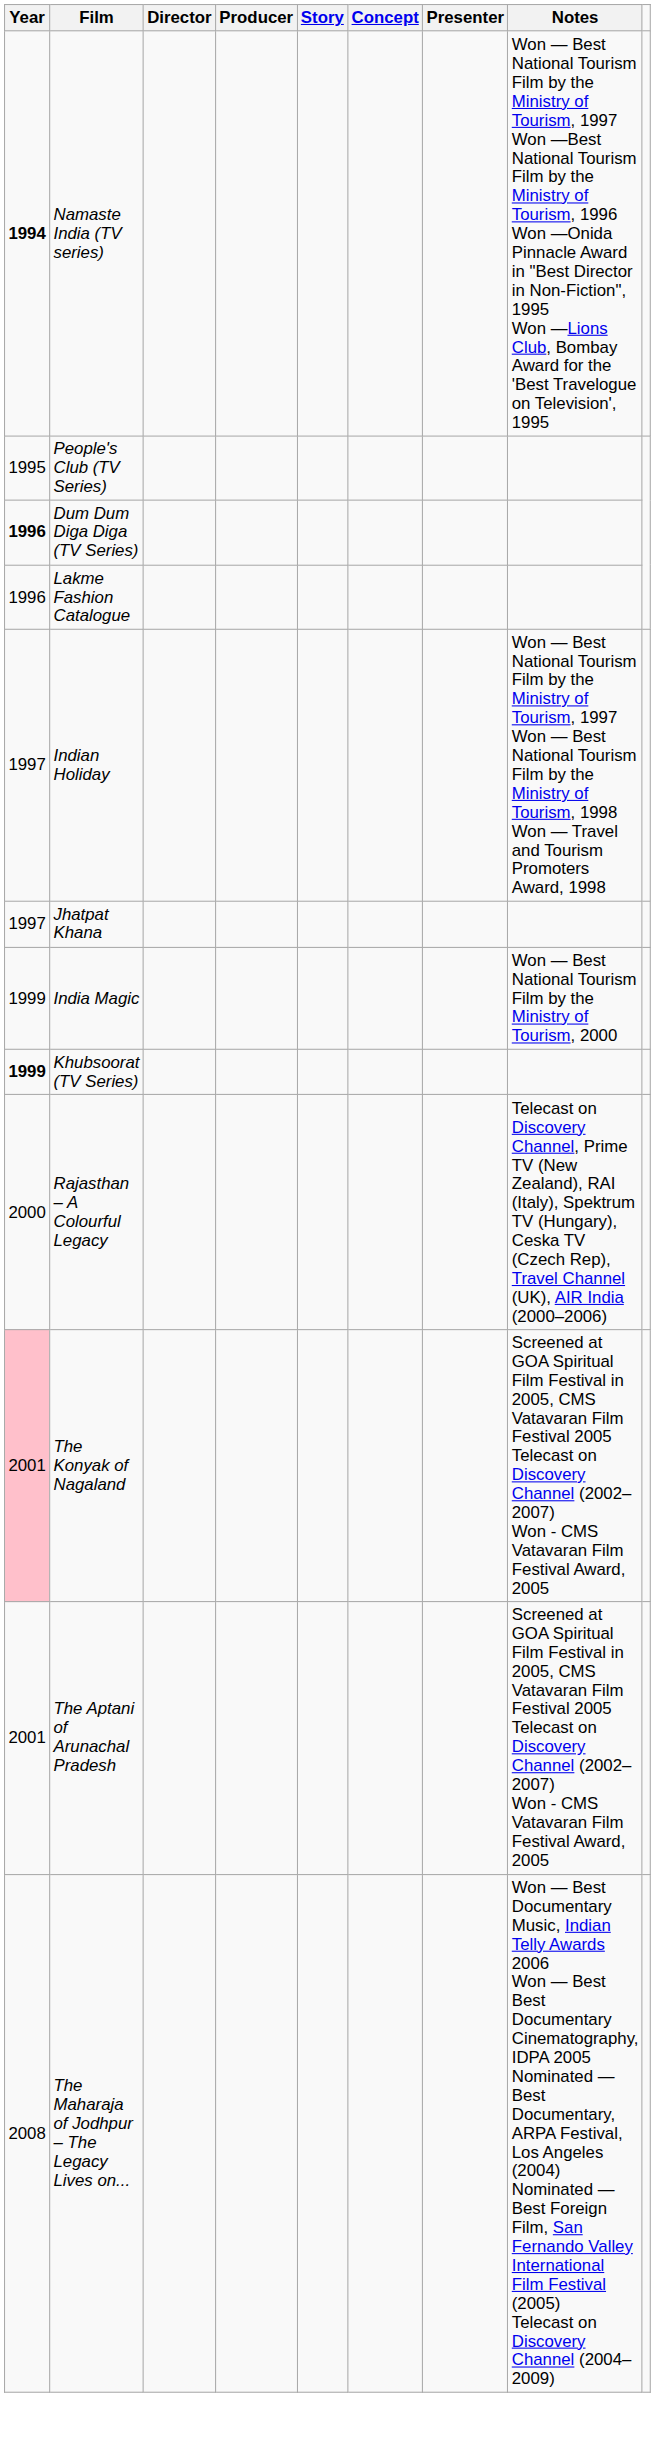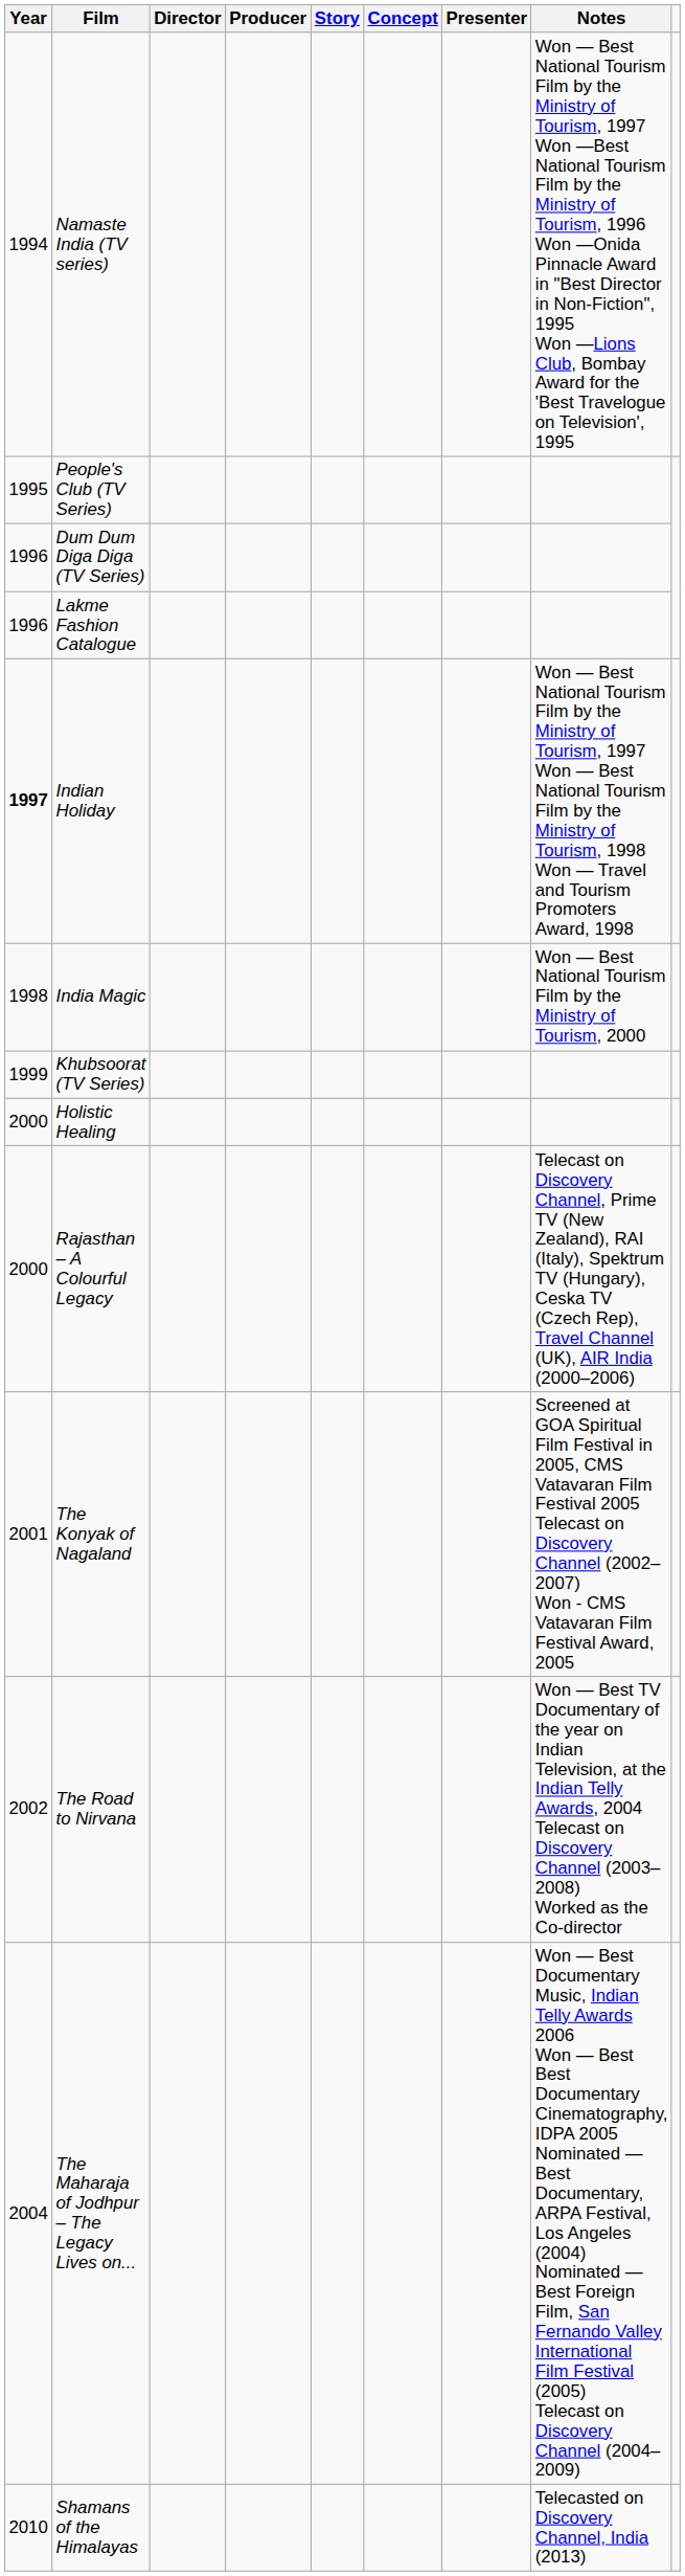Namaste India (TV series) | Year: bold -> normal
Dum Dum Diga Diga (TV Series) | Year: bold -> normal
Indian Holiday | Year: normal -> bold
- row: 1997 | Jhatpat Khana
India Magic | Year: 1999 -> 1998
Khubsoorat (TV Series) | Year: bold -> normal
+ row: 2000 | Holistic Healing
The Konyak of Nagaland | Year: pink background -> no background
- row: 2001 | The Aptani of Arunachal Pradesh | Screened at GOA Spiritual Film Festival in 2005, CMS Vatavaran Film Festival 2005 Telecast on Discovery Channel (2002–2007) Won - CMS Vatavaran Film Festival Award, 2005
+ row: 2002 | The Road to Nirvana | Won — Best TV Documentary of the year on Indian Television, at the Indian Telly Awards, 2004 Telecast on Discovery Channel (2003–2008) Worked as the Co-director
The Maharaja of Jodhpur – The Legacy Lives on... | Year: 2008 -> 2004
+ row: 2010 | Shamans of the Himalayas | Telecasted on Discovery Channel, India (2013)
